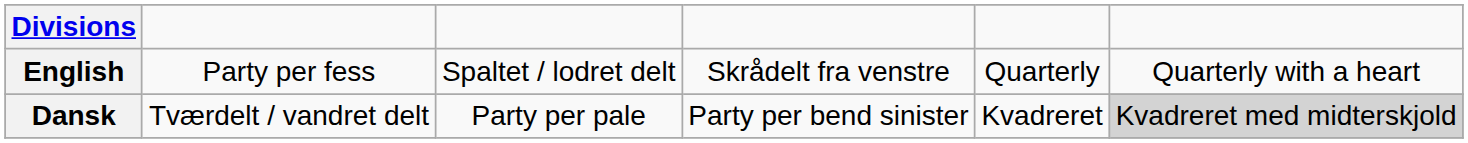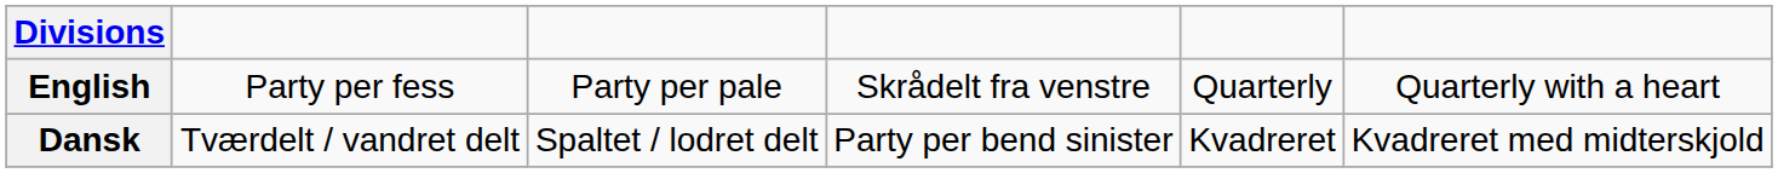English | column 3: Spaltet / lodret delt -> Party per pale
Dansk | column 3: Party per pale -> Spaltet / lodret delt
Dansk | column 6: lightgrey background -> no background
